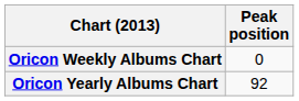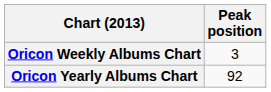Oricon Weekly Albums Chart | Peak position: 0 -> 3
